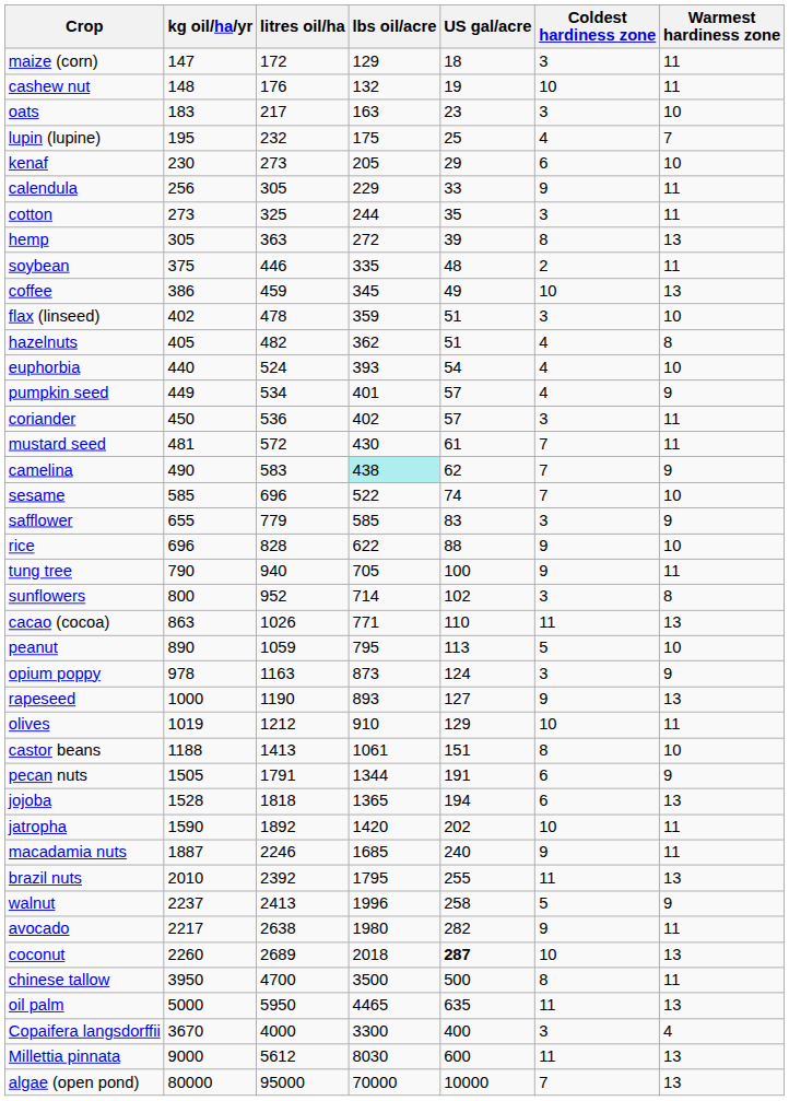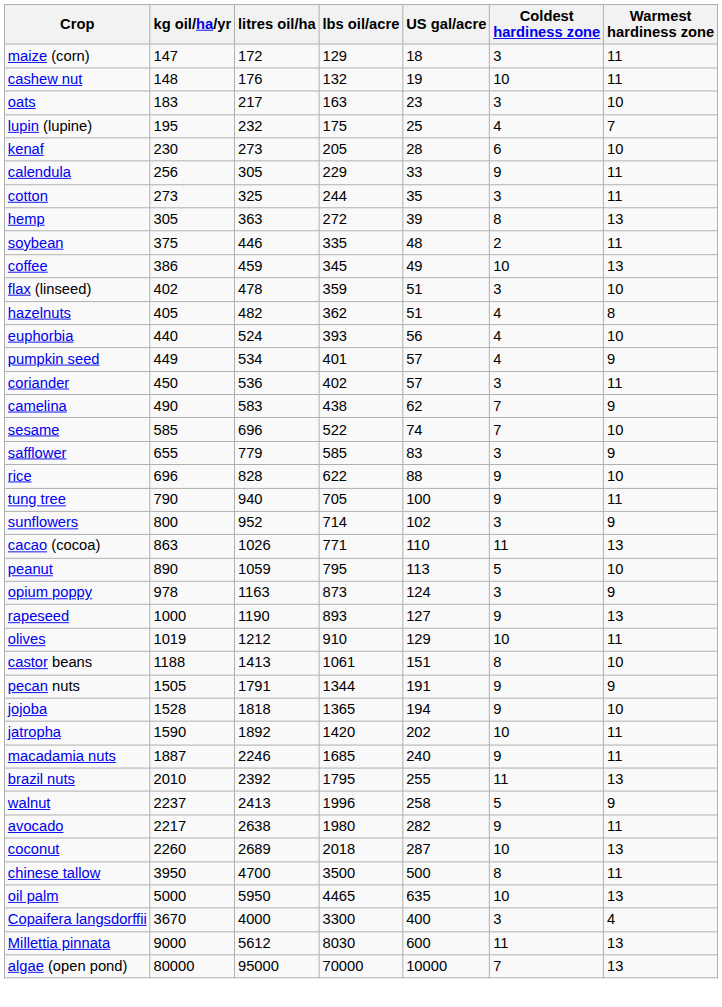kenaf | US gal/acre: 29 -> 28
euphorbia | US gal/acre: 54 -> 56
- row: mustard seed | 481 | 572 | 430 | 61 | 7 | 11
camelina | lbs oil/acre: paleturquoise background -> no background
sunflowers | Warmest hardiness zone: 8 -> 9
pecan nuts | Coldest hardiness zone: 6 -> 9
jojoba | Coldest hardiness zone: 6 -> 9
jojoba | Warmest hardiness zone: 13 -> 10
coconut | US gal/acre: bold -> normal
oil palm | Coldest hardiness zone: 11 -> 10
